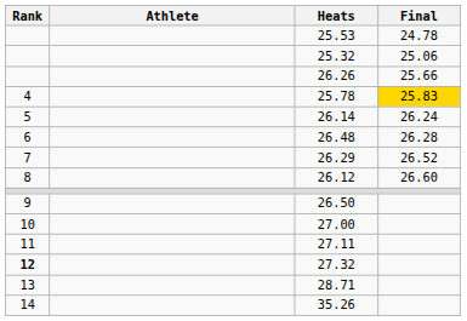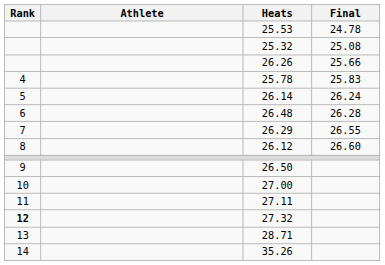25.32 | Final: 25.06 -> 25.08
25.78 | Final: gold background -> no background
26.29 | Final: 26.52 -> 26.55
